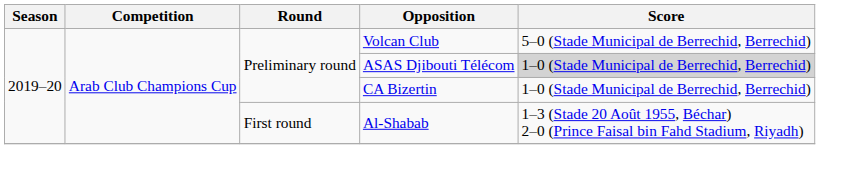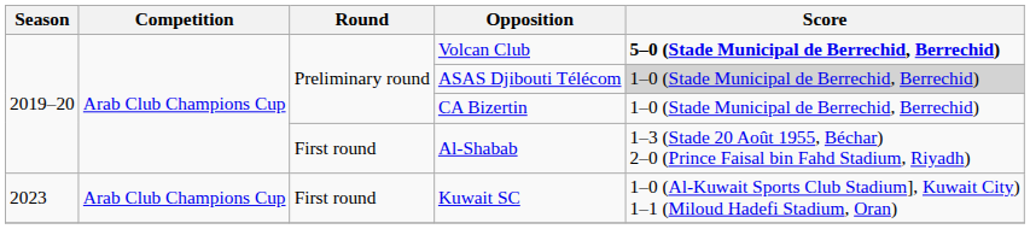Volcan Club | Score: normal -> bold
+ row: 2023 | Arab Club Champions Cup | First round | Kuwait SC | 1–0 (Al-Kuwait Sports Club Stadium], Kuwait City) 1–1 (Miloud Hadefi Stadium, Oran)
